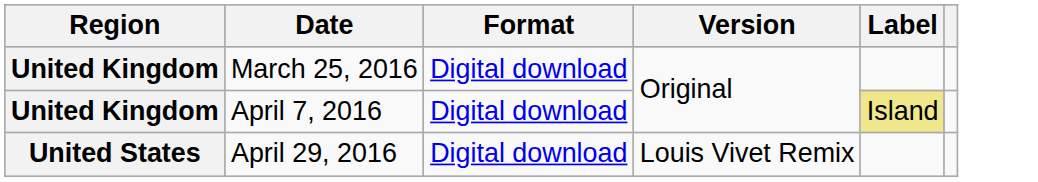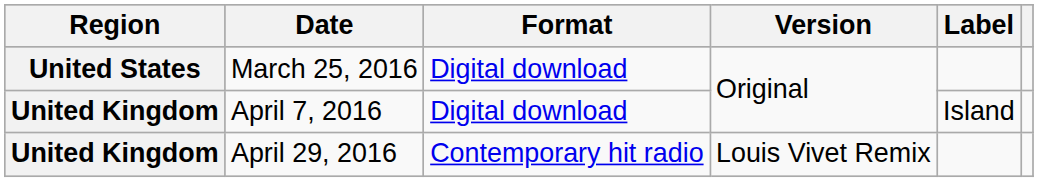March 25, 2016 | Region: United Kingdom -> United States
April 7, 2016 | Label: khaki background -> no background
April 29, 2016 | Region: United States -> United Kingdom
April 29, 2016 | Format: Digital download -> Contemporary hit radio
